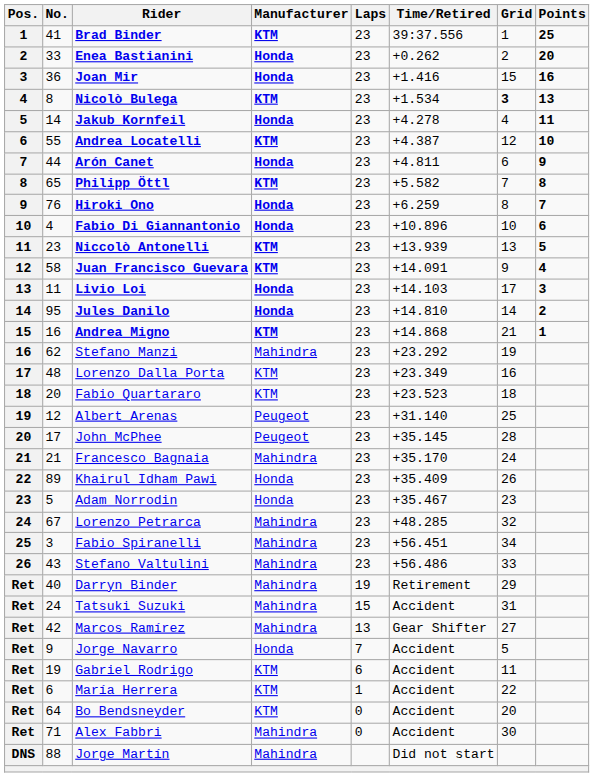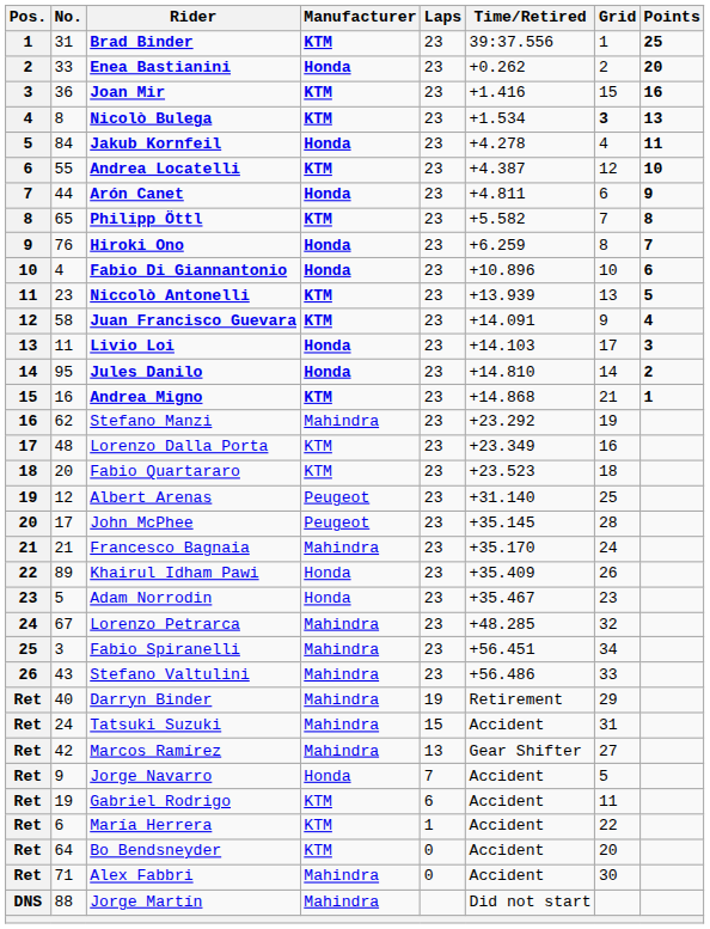Brad Binder | No.: 41 -> 31
Joan Mir | Manufacturer: Honda -> KTM
Jakub Kornfeil | No.: 14 -> 84
